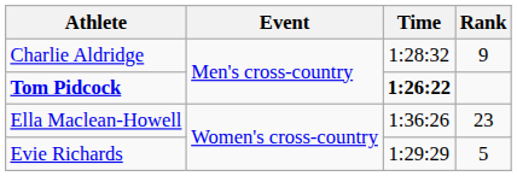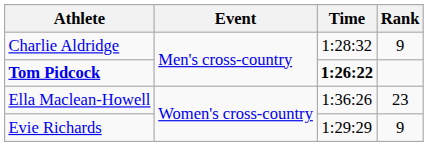Evie Richards | Rank: 5 -> 9
